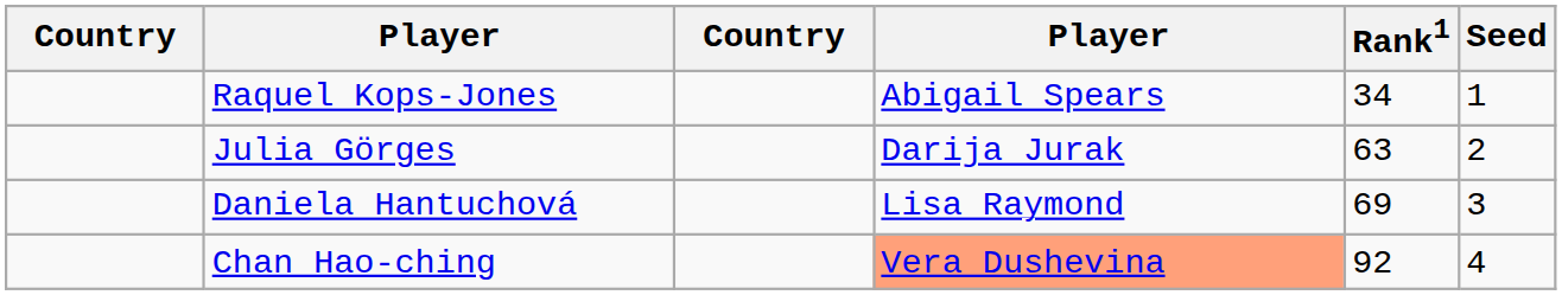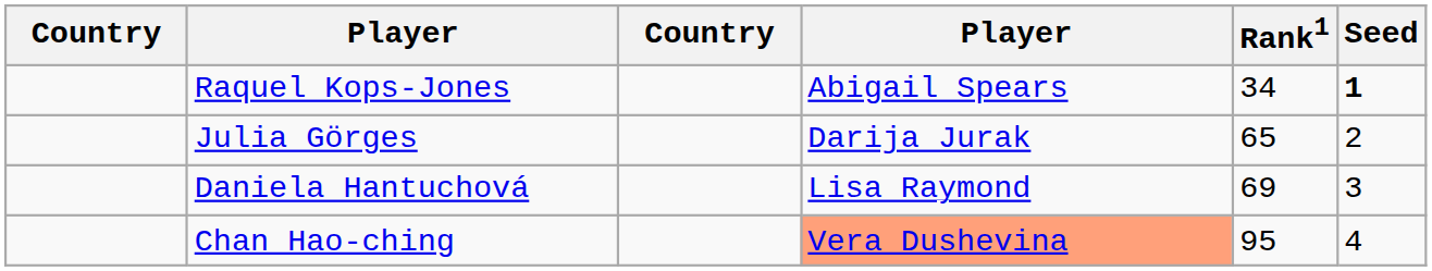Raquel Kops-Jones | Seed: normal -> bold
Julia Görges | Rank1: 63 -> 65
Chan Hao-ching | Rank1: 92 -> 95
